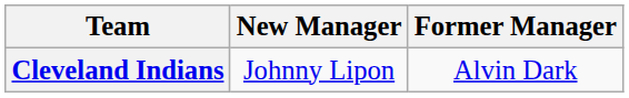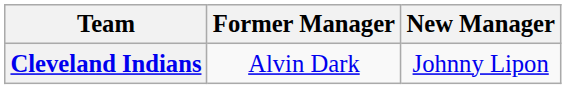columns swapped: Former Manager <-> New Manager
